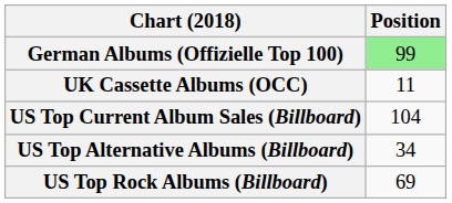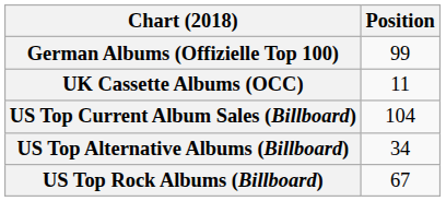German Albums (Offizielle Top 100) | Position: lightgreen background -> no background
US Top Rock Albums (Billboard) | Position: 69 -> 67
